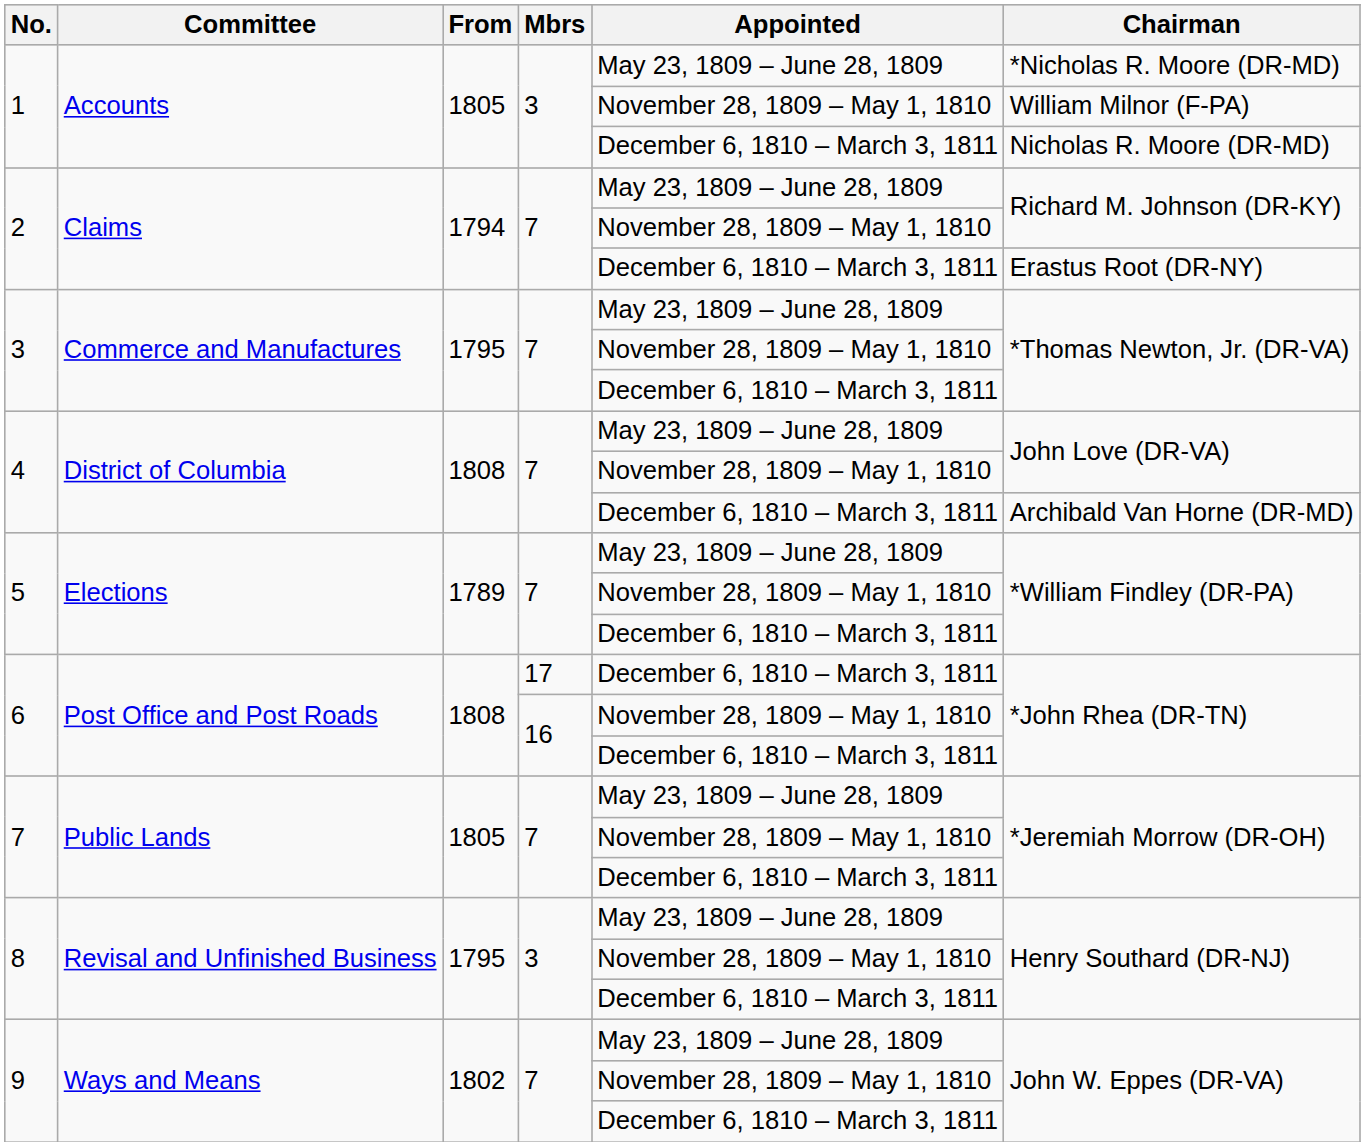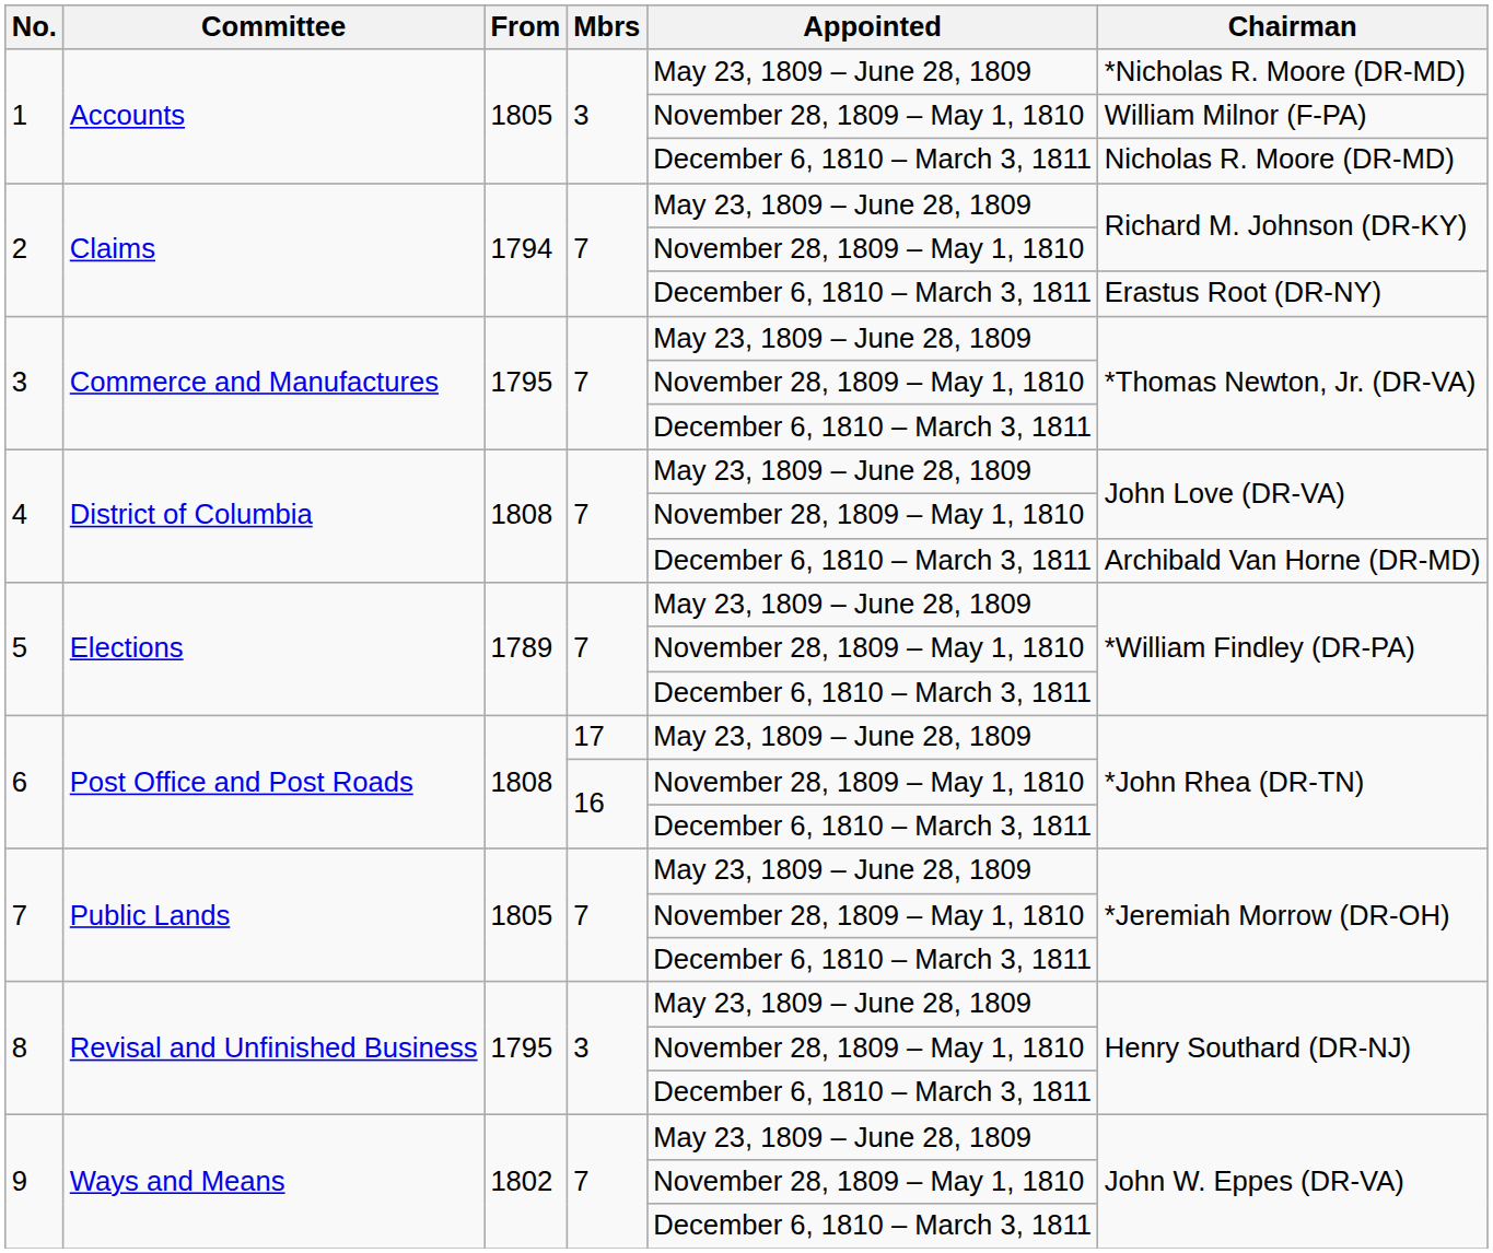6 / 17 | Appointed: December 6, 1810 – March 3, 1811 -> May 23, 1809 – June 28, 1809
